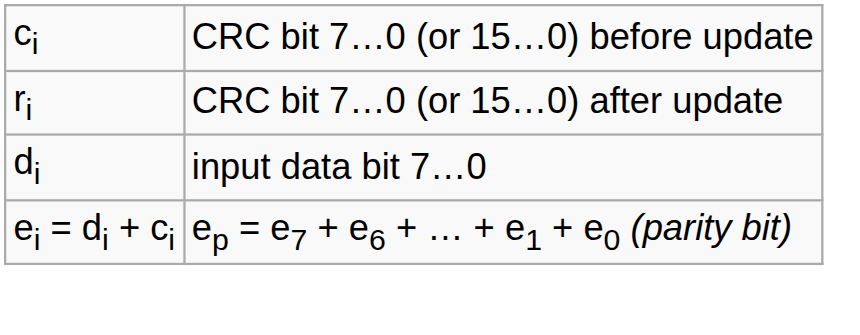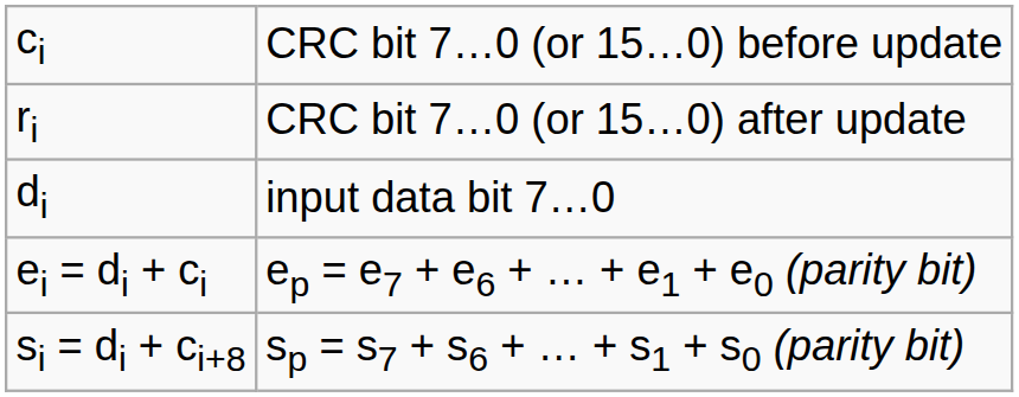+ row: si = di + ci+8 | sp = s7 + s6 + … + s1 + s0 (parity bit)
